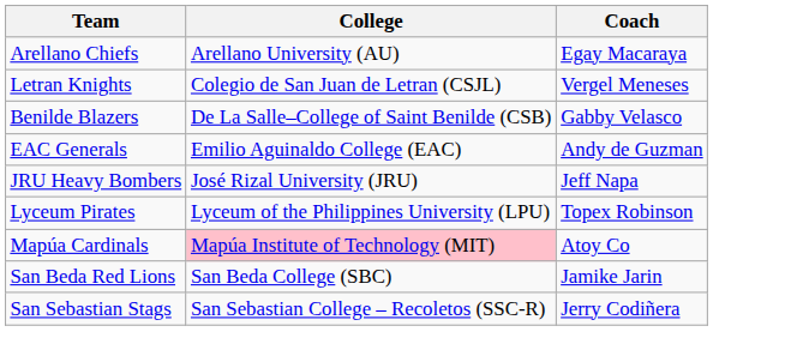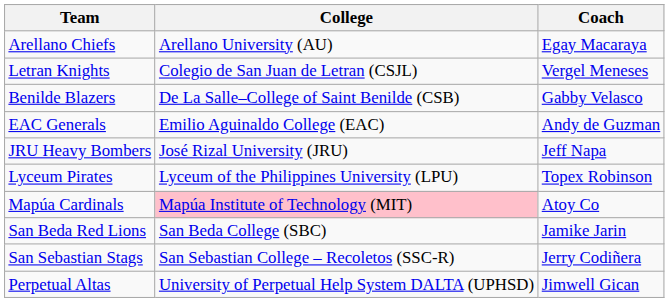+ row: Perpetual Altas | University of Perpetual Help System DALTA (UPHSD) | Jimwell Gican
